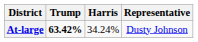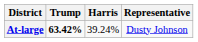At-large | Harris: 34.24% -> 39.24%
